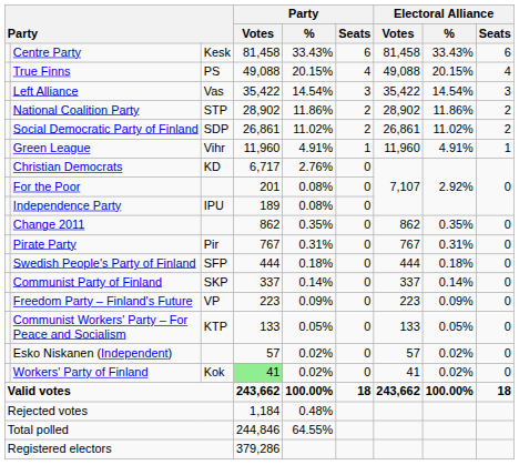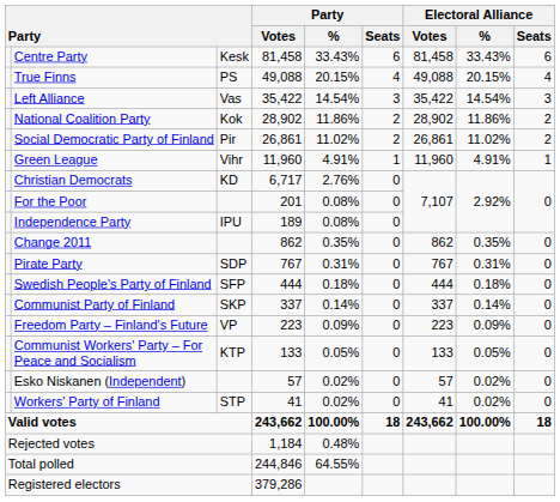National Coalition Party | column 3: STP -> Kok
Social Democratic Party of Finland | column 3: SDP -> Pir
Pirate Party | column 3: Pir -> SDP
Workers' Party of Finland | column 3: Kok -> STP
Workers' Party of Finland | Party / Votes: lightgreen background -> no background
